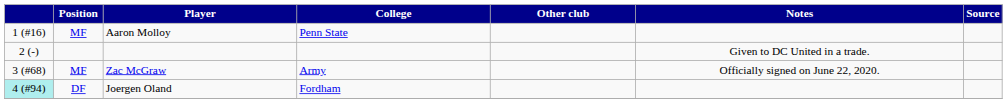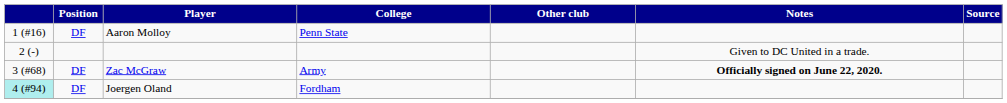Aaron Molloy | Position: MF -> DF
Zac McGraw | Position: MF -> DF
Zac McGraw | Notes: normal -> bold
